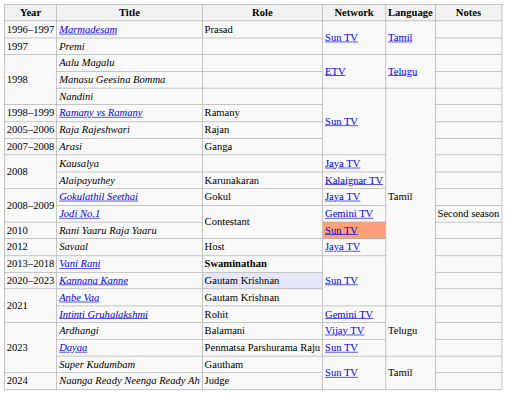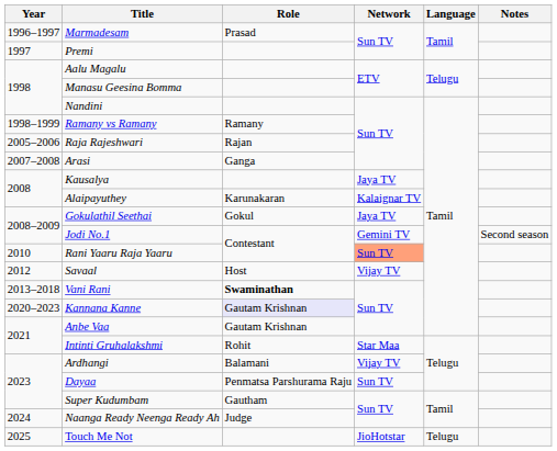Savaal | Network: Jaya TV -> Vijay TV
Intinti Gruhalakshmi | Network: Gemini TV -> Star Maa
+ row: 2025 | Touch Me Not | JioHotstar | Telugu
